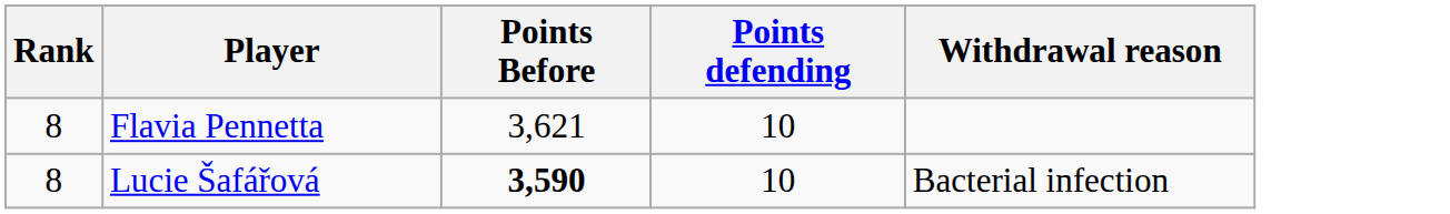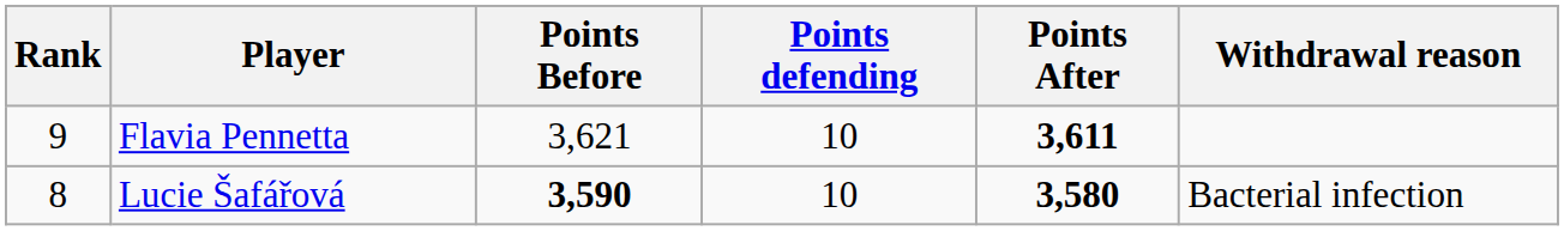+ column: Points After | 3,611 | 3,580
Flavia Pennetta | Rank: 8 -> 9
